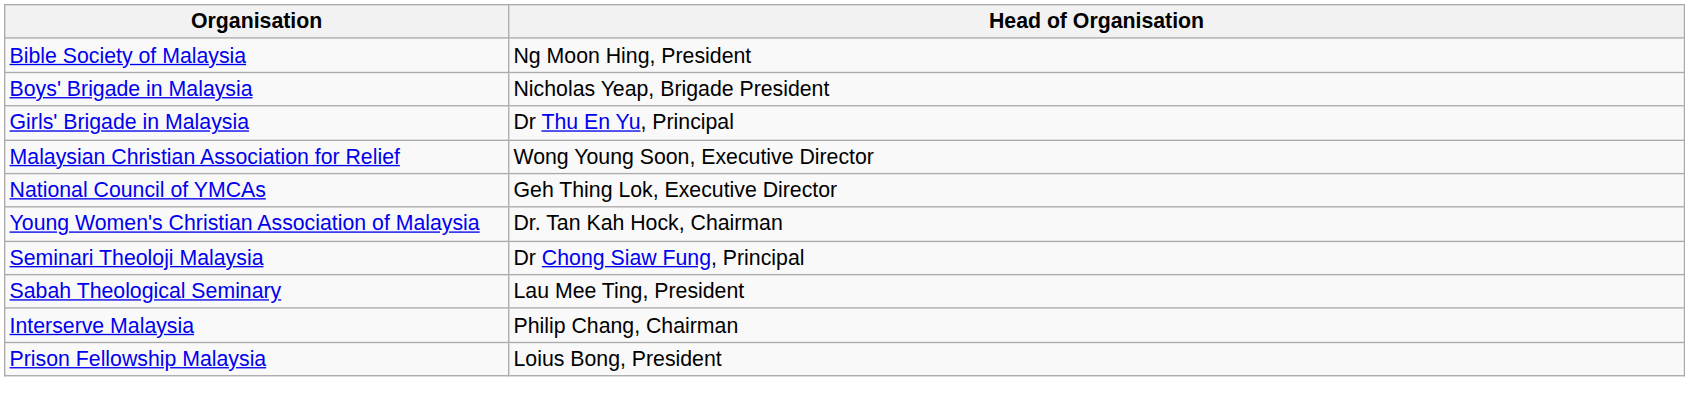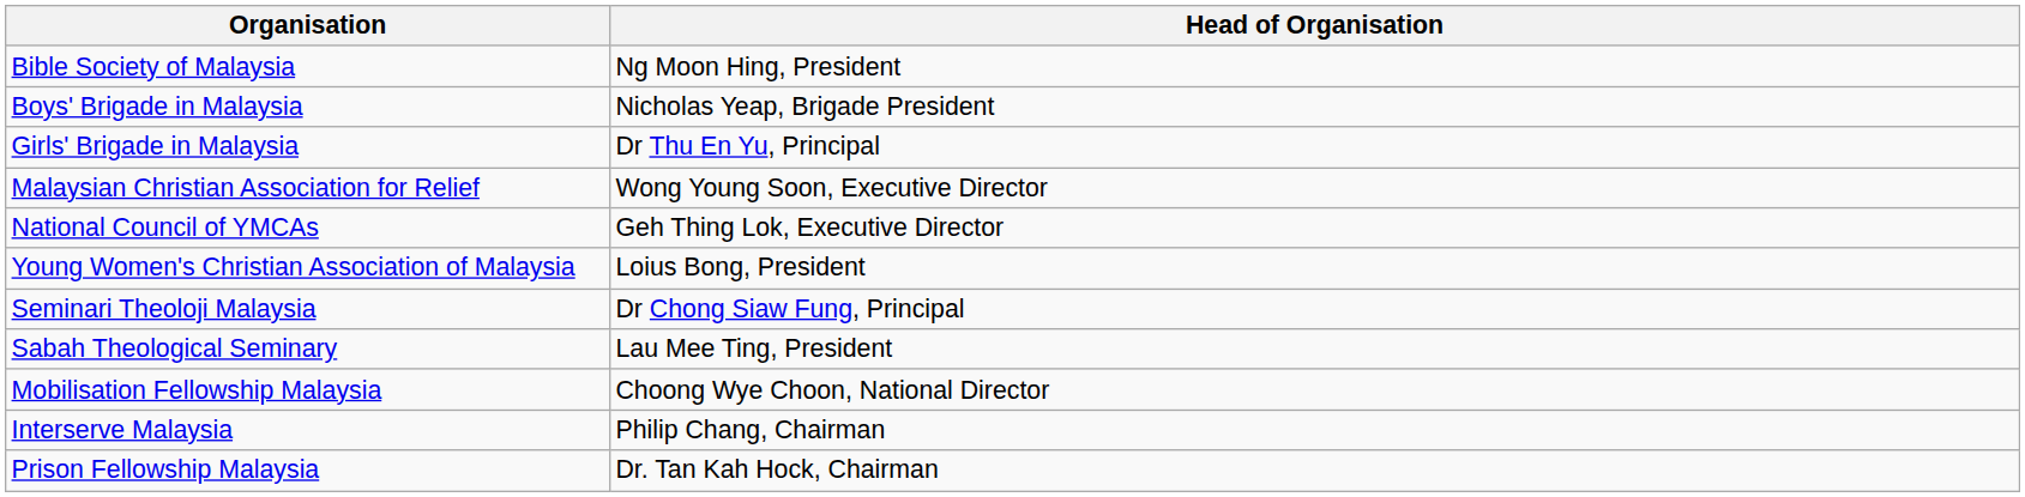Young Women's Christian Association of Malaysia | Head of Organisation: Dr. Tan Kah Hock, Chairman -> Loius Bong, President
+ row: Mobilisation Fellowship Malaysia | Choong Wye Choon, National Director
Prison Fellowship Malaysia | Head of Organisation: Loius Bong, President -> Dr. Tan Kah Hock, Chairman
